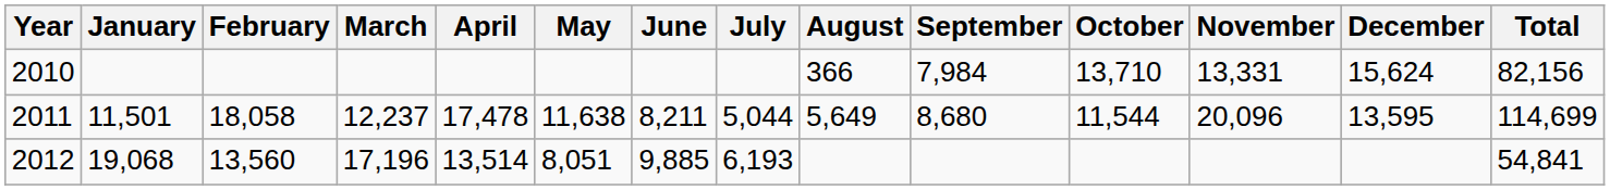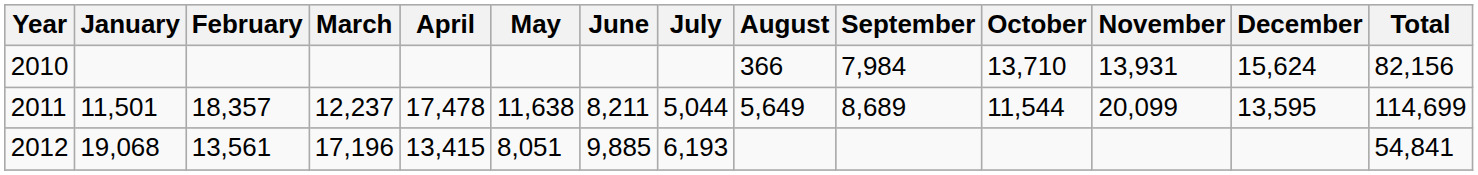2010 | November: 13,331 -> 13,931
2011 | February: 18,058 -> 18,357
2011 | September: 8,680 -> 8,689
2011 | November: 20,096 -> 20,099
2012 | February: 13,560 -> 13,561
2012 | April: 13,514 -> 13,415
